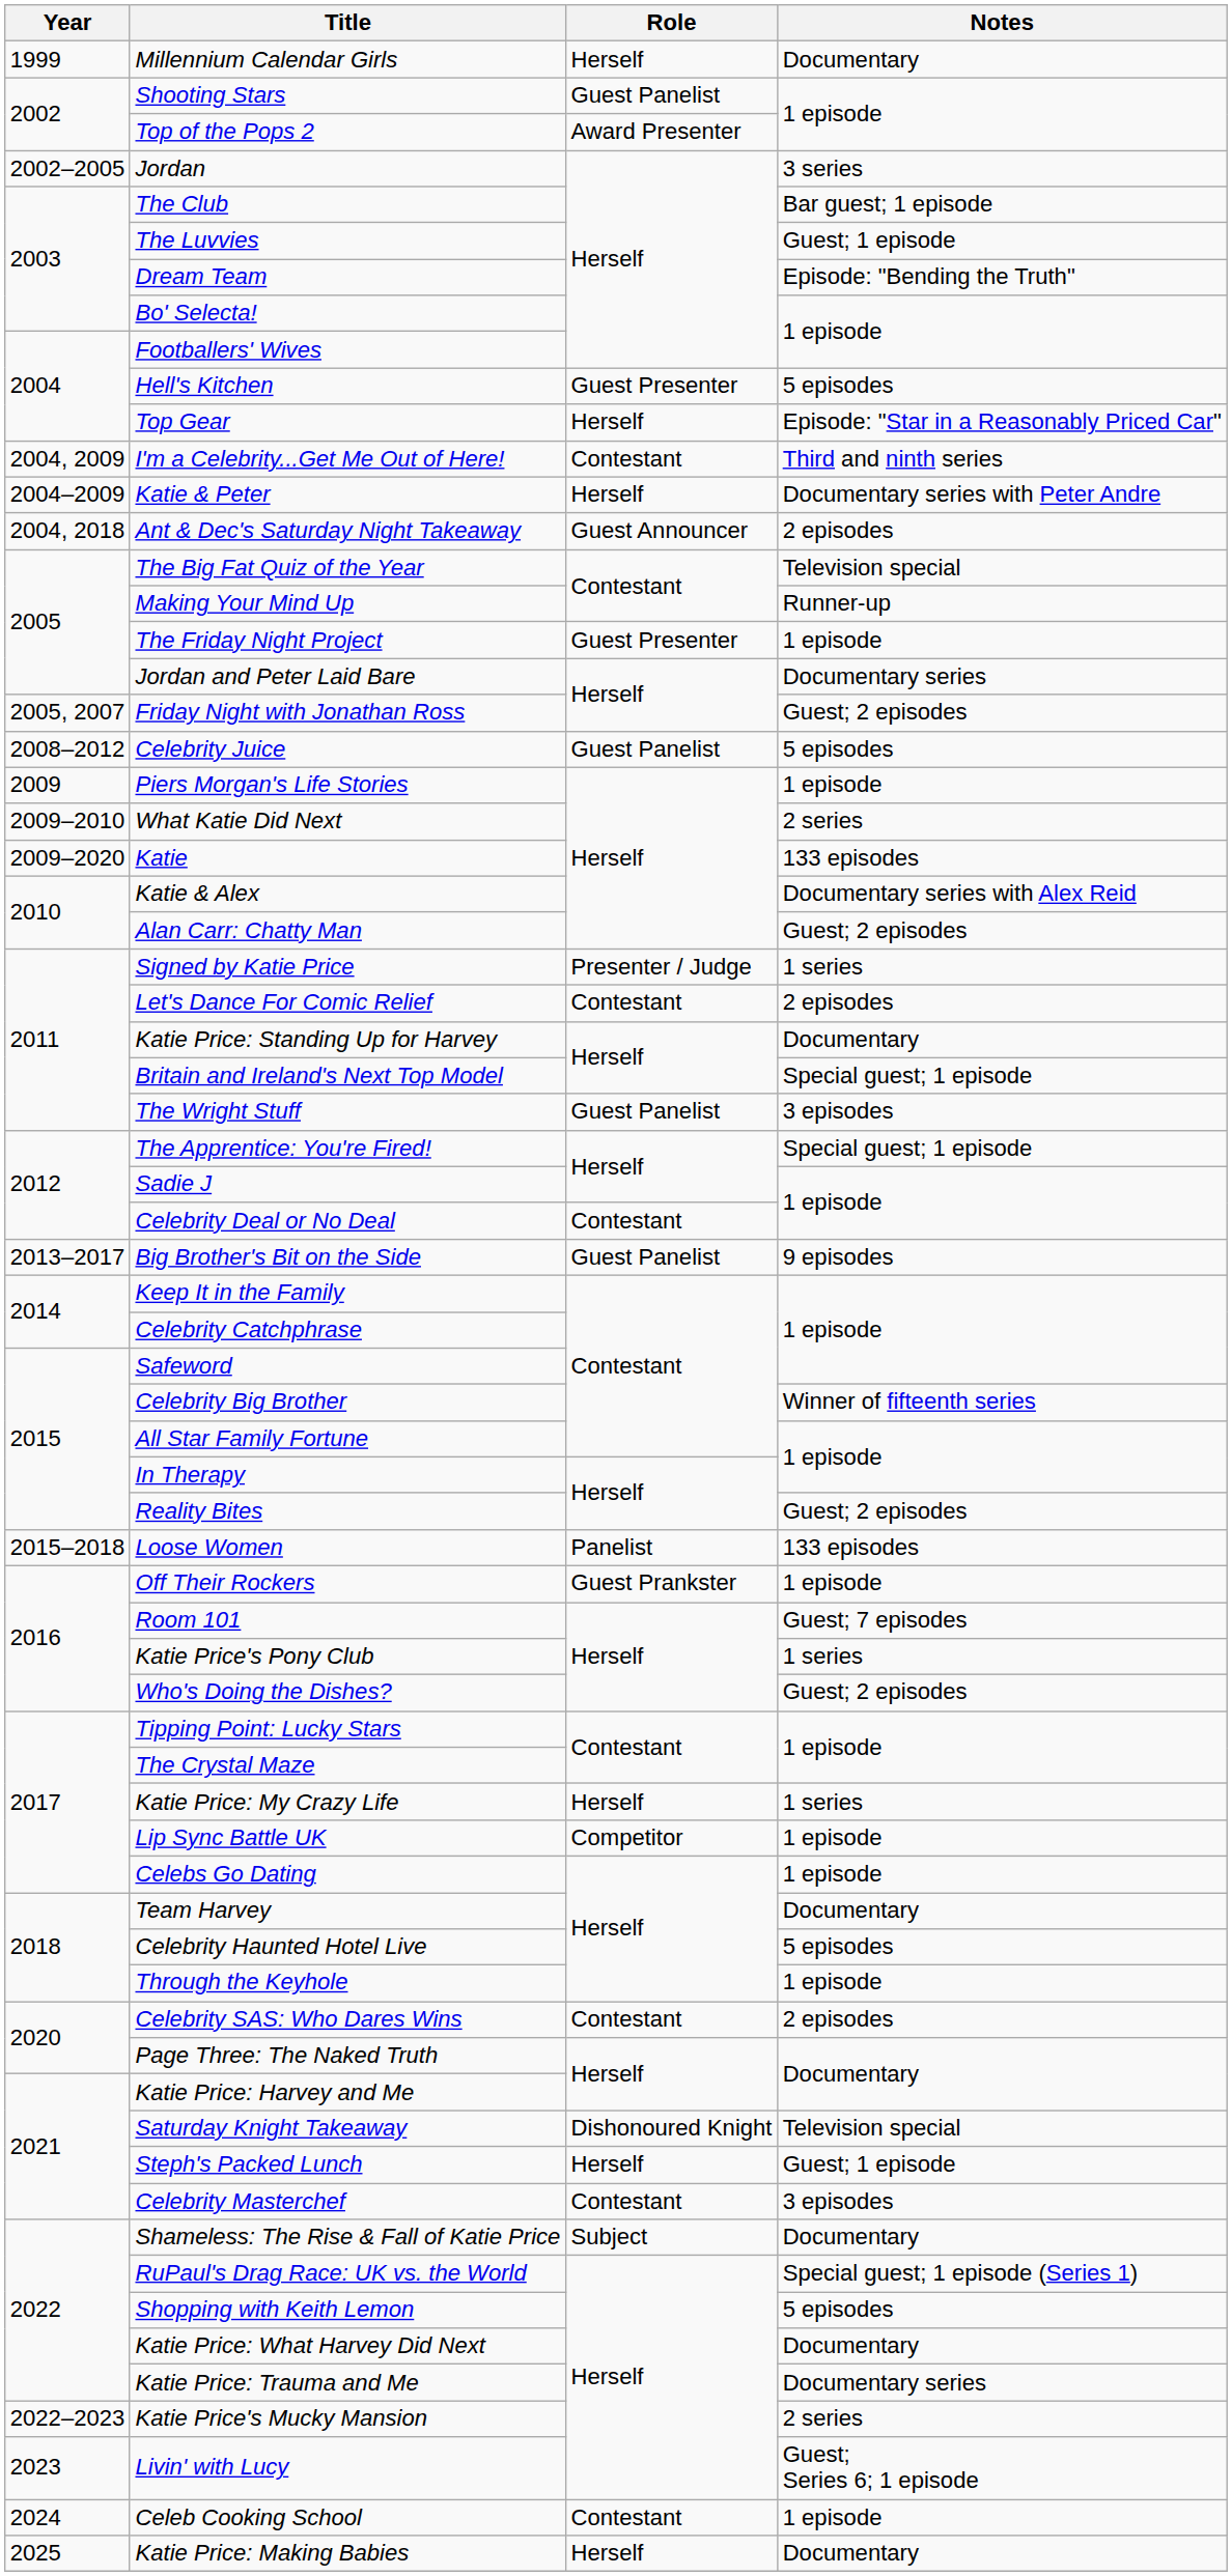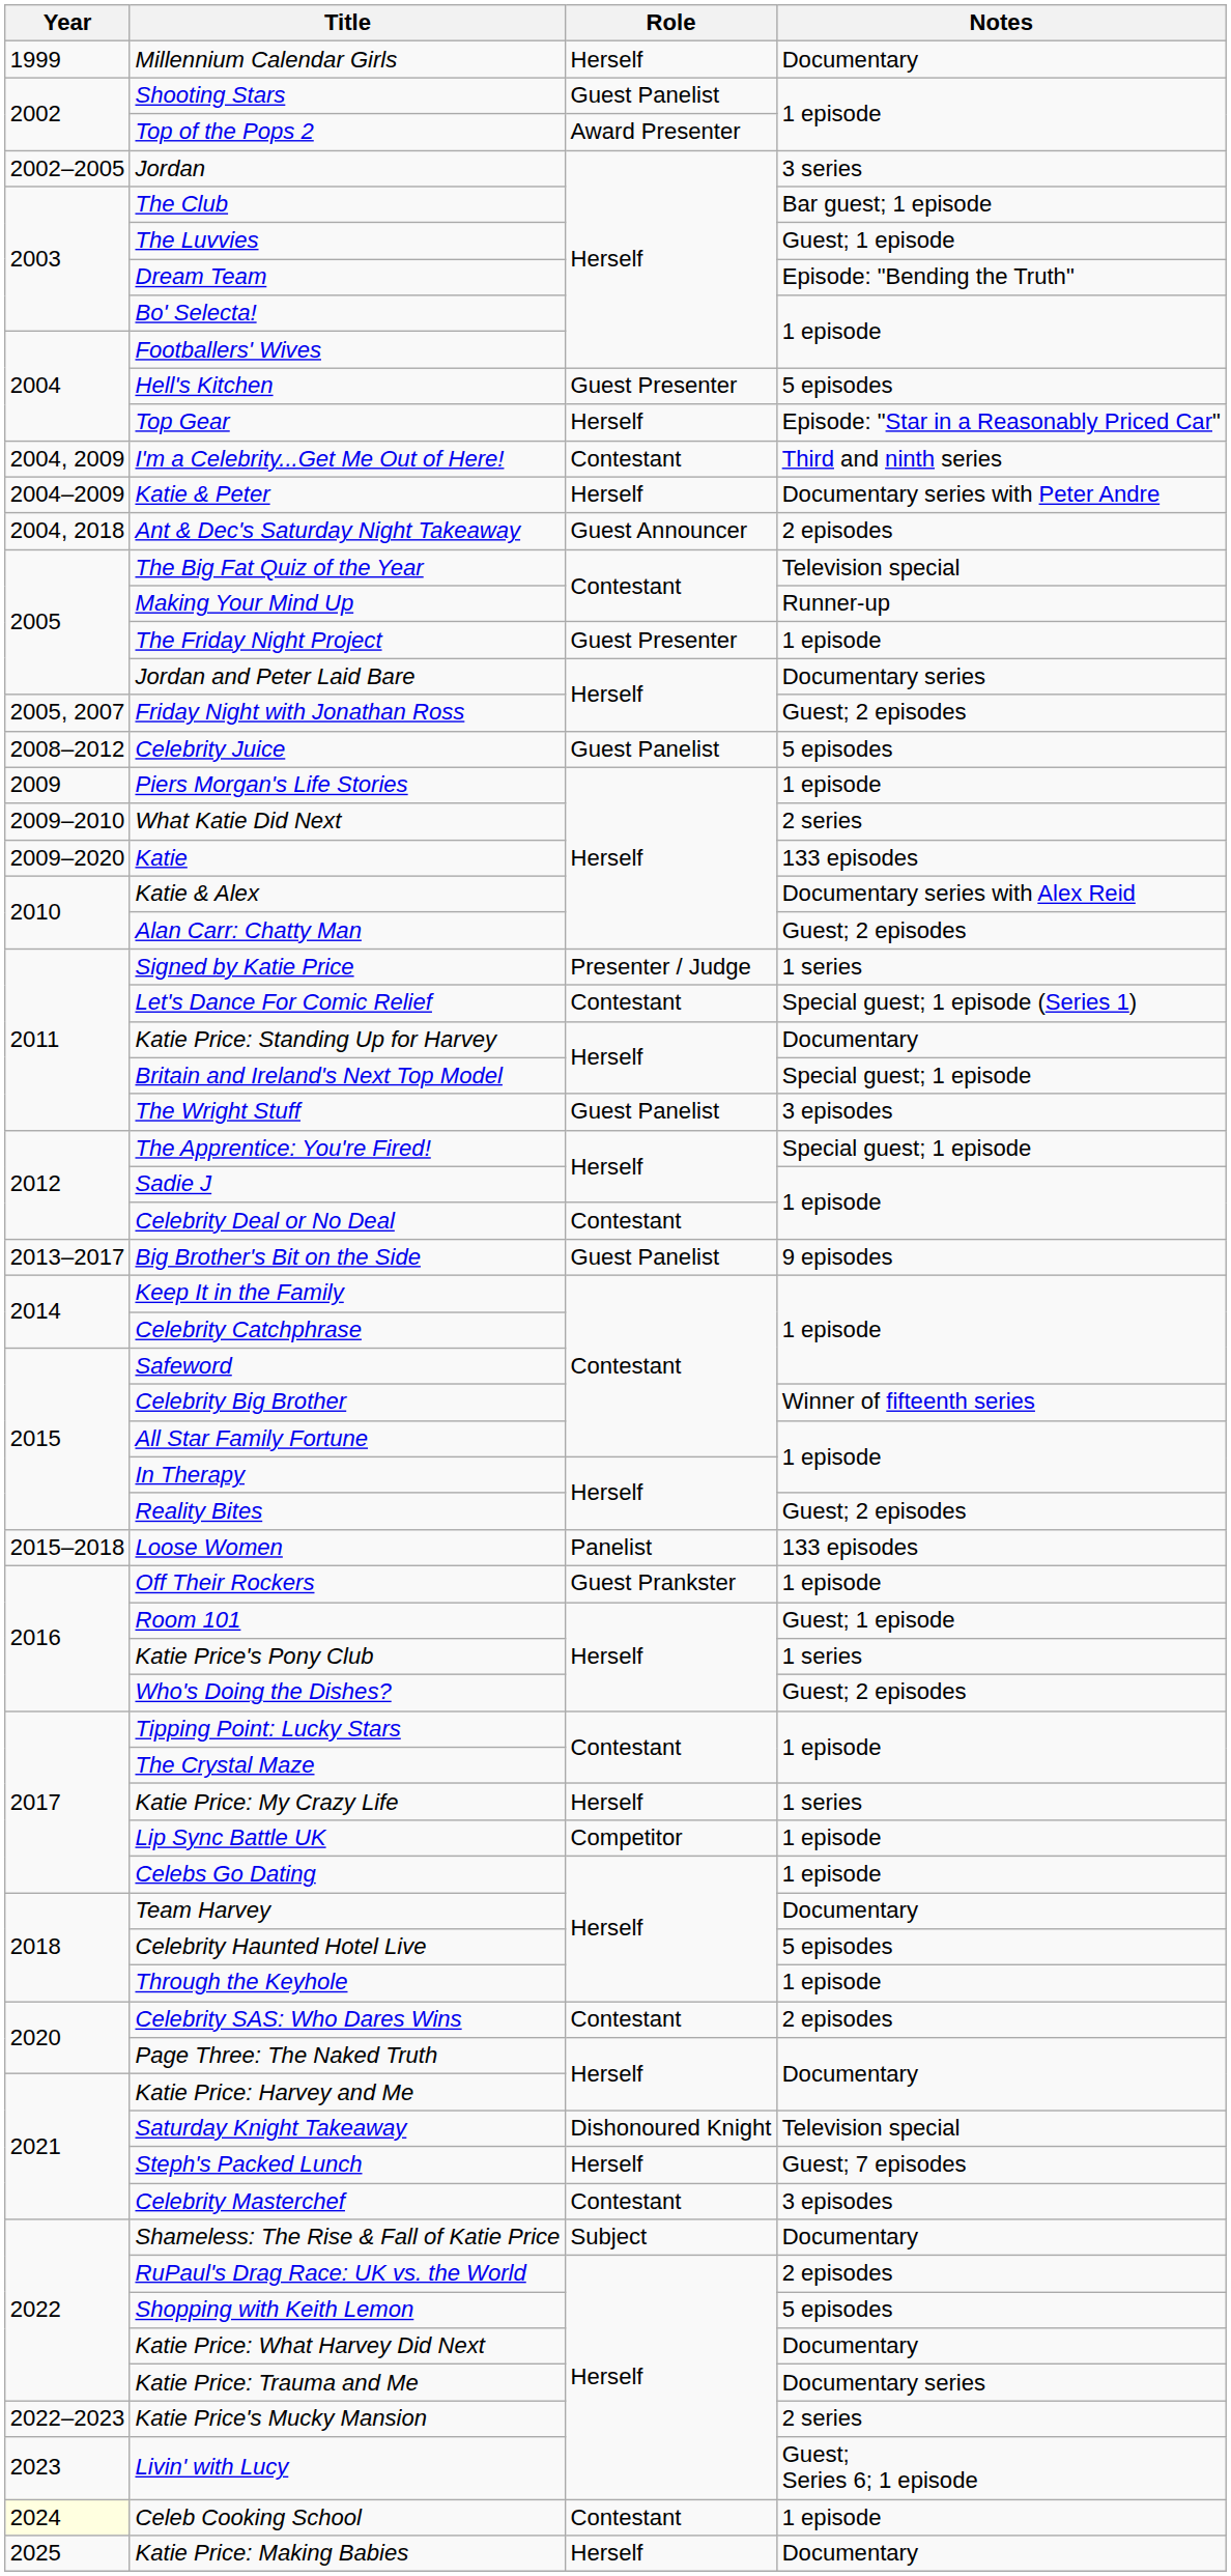Let's Dance For Comic Relief | Notes: 2 episodes -> Special guest; 1 episode (Series 1)
Room 101 | Notes: Guest; 7 episodes -> Guest; 1 episode
Steph's Packed Lunch | Notes: Guest; 1 episode -> Guest; 7 episodes
RuPaul's Drag Race: UK vs. the World | Notes: Special guest; 1 episode (Series 1) -> 2 episodes
Celeb Cooking School | Year: no background -> lightyellow background
